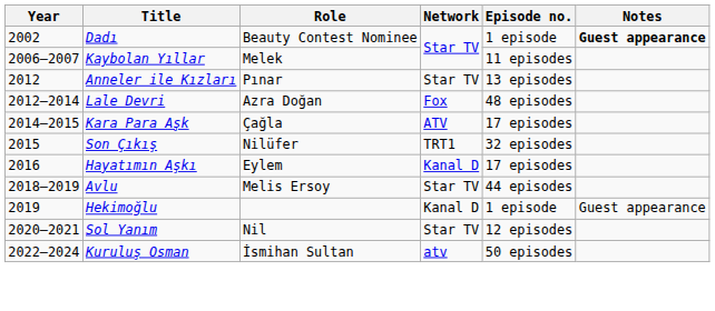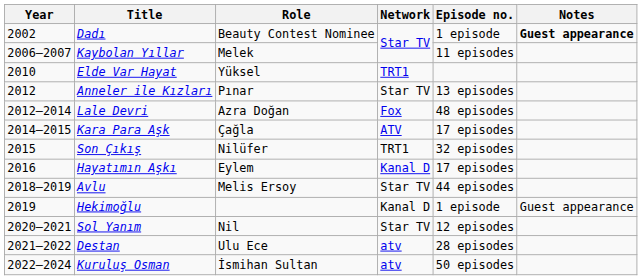+ row: 2010 | Elde Var Hayat | Yüksel | TRT1
+ row: 2021–2022 | Destan | Ulu Ece | atv | 28 episodes
